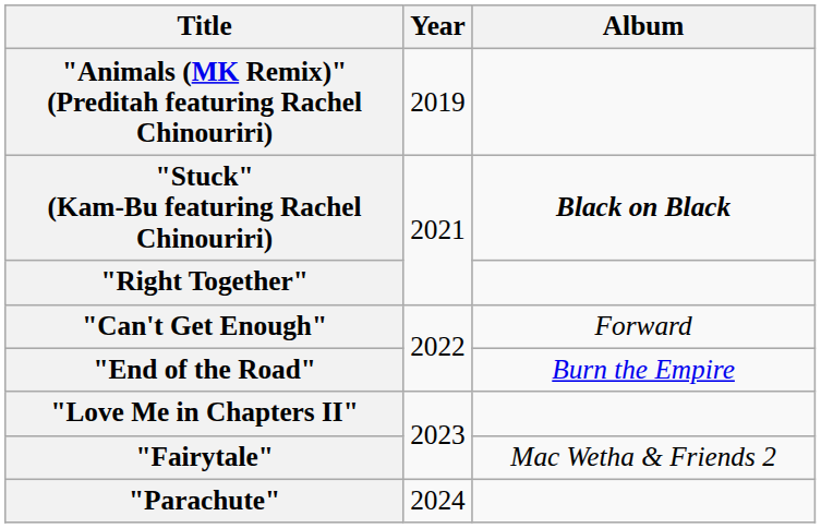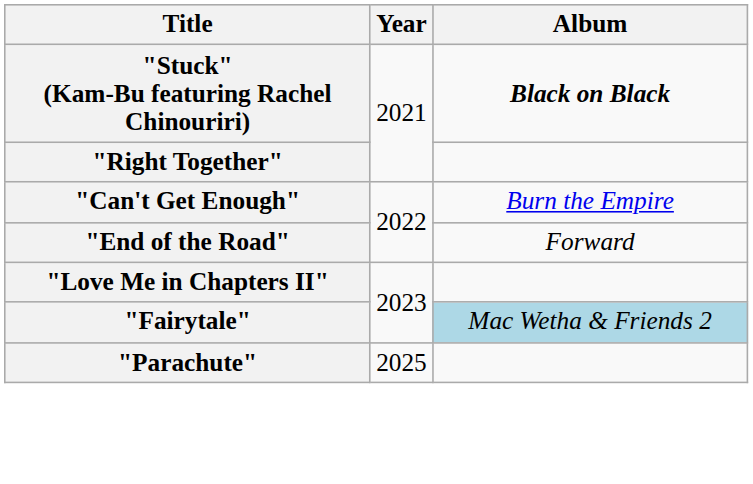- row: "Animals (MK Remix)" (Preditah featuring Rachel Chinouriri) | 2019
"Can't Get Enough" | Album: Forward -> Burn the Empire
"End of the Road" | Album: Burn the Empire -> Forward
"Fairytale" | Album: no background -> lightblue background
"Parachute" | Year: 2024 -> 2025
